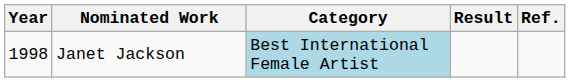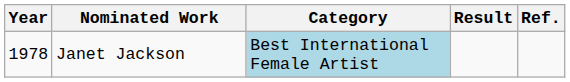Janet Jackson | Year: 1998 -> 1978
